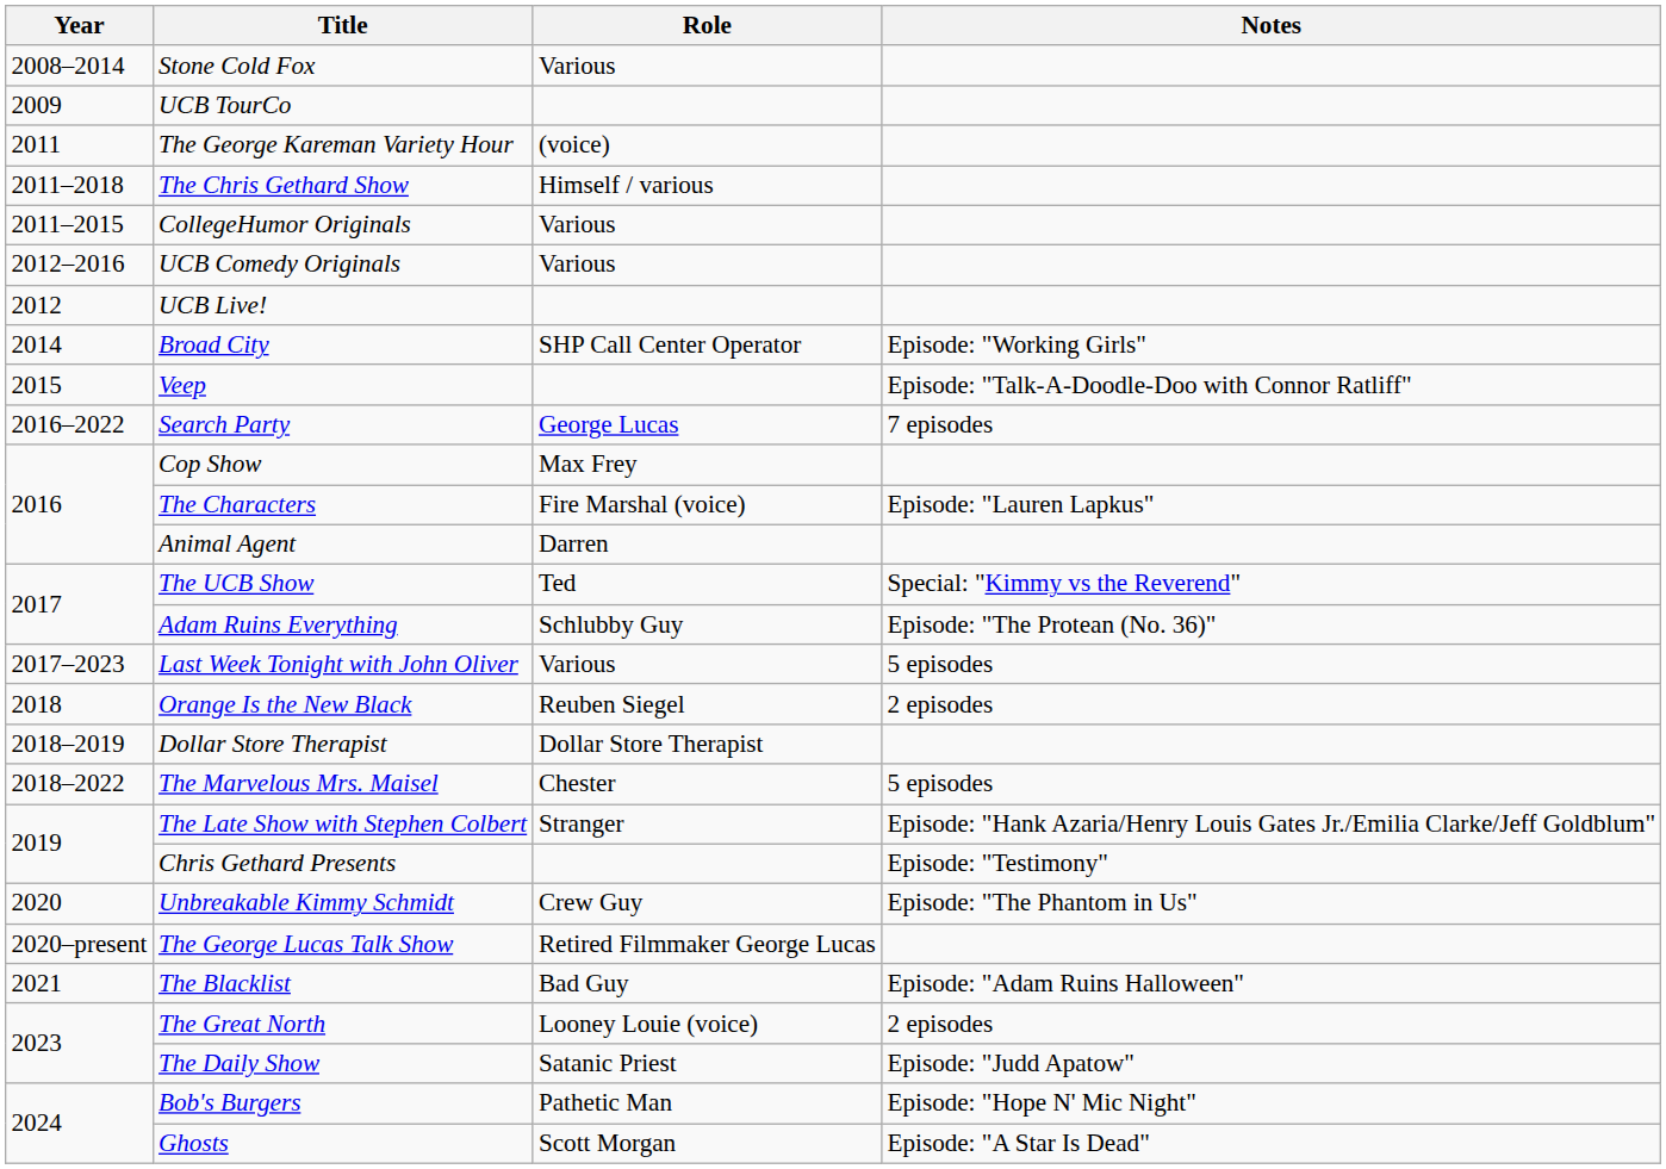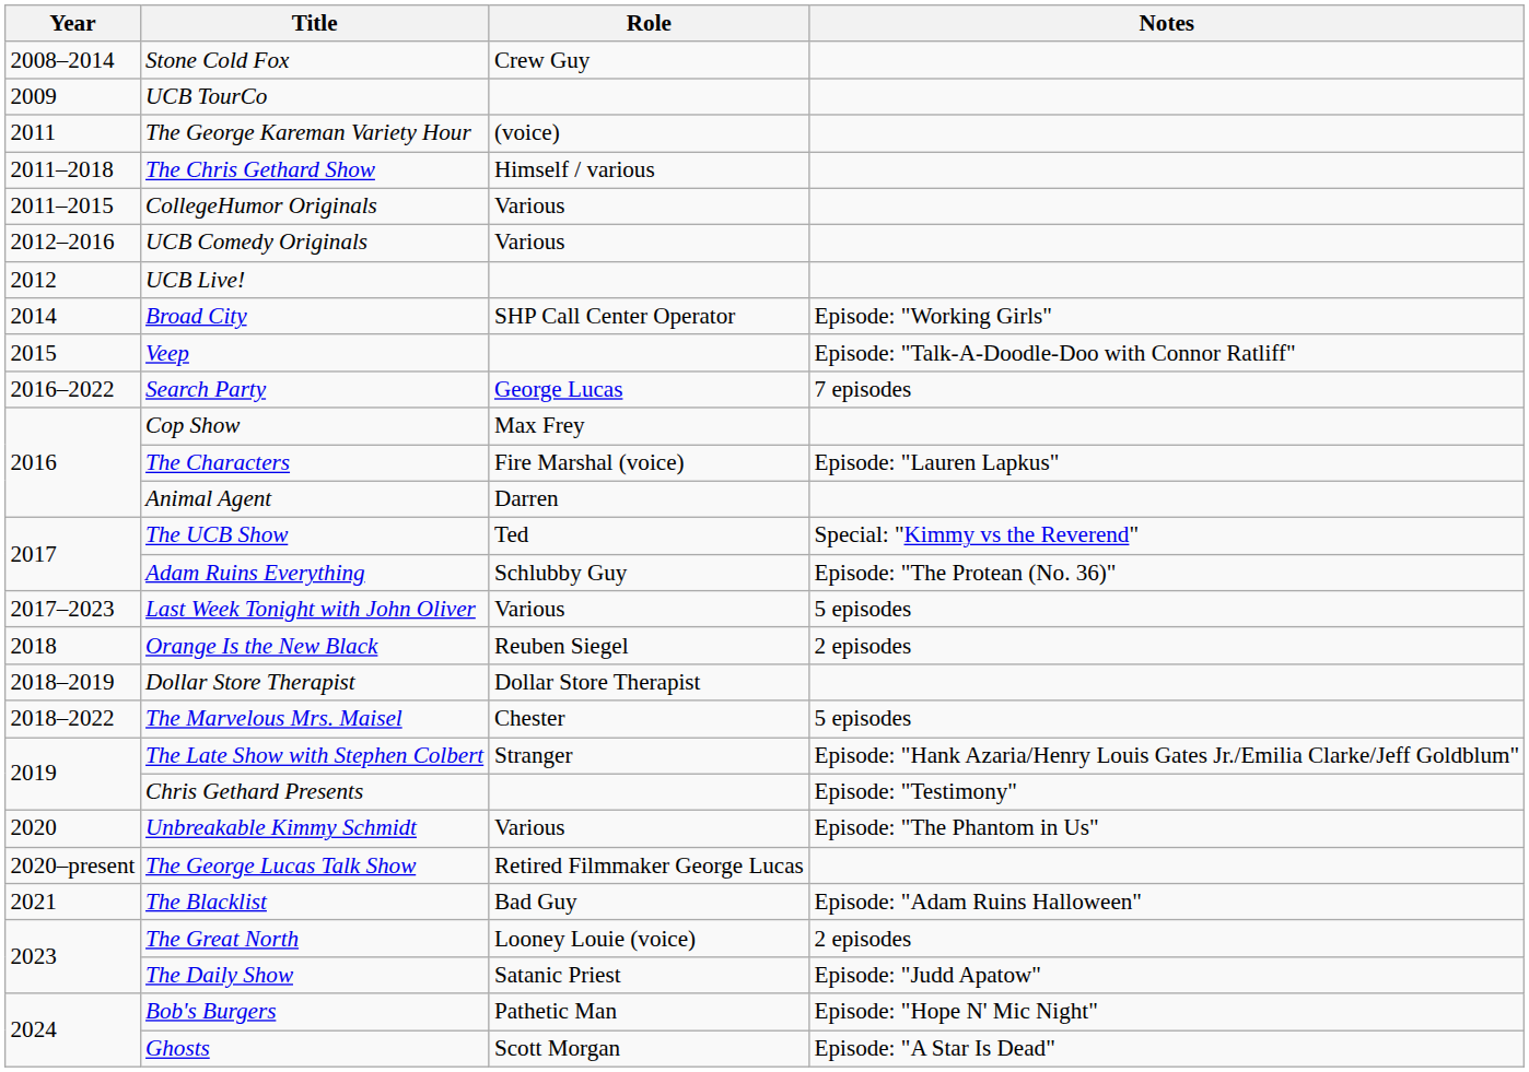Stone Cold Fox | Role: Various -> Crew Guy
Unbreakable Kimmy Schmidt | Role: Crew Guy -> Various
